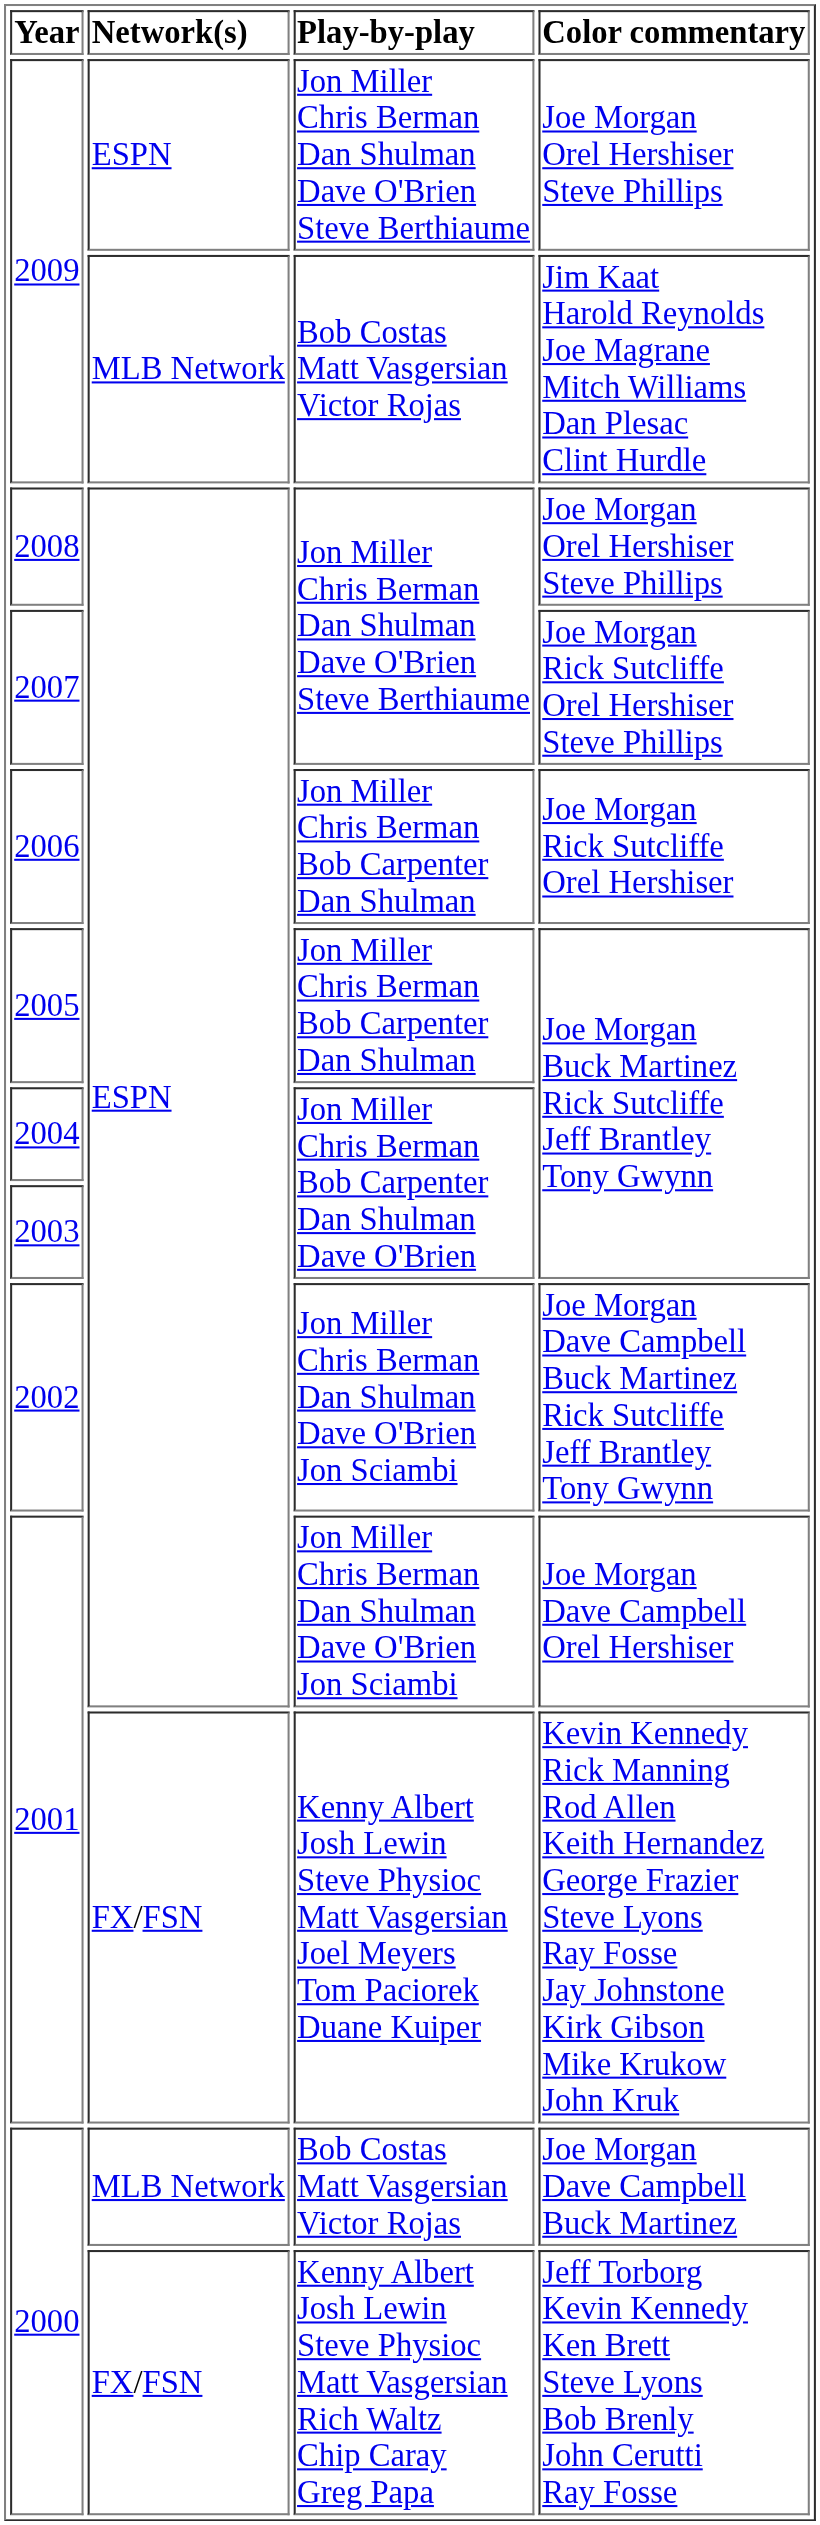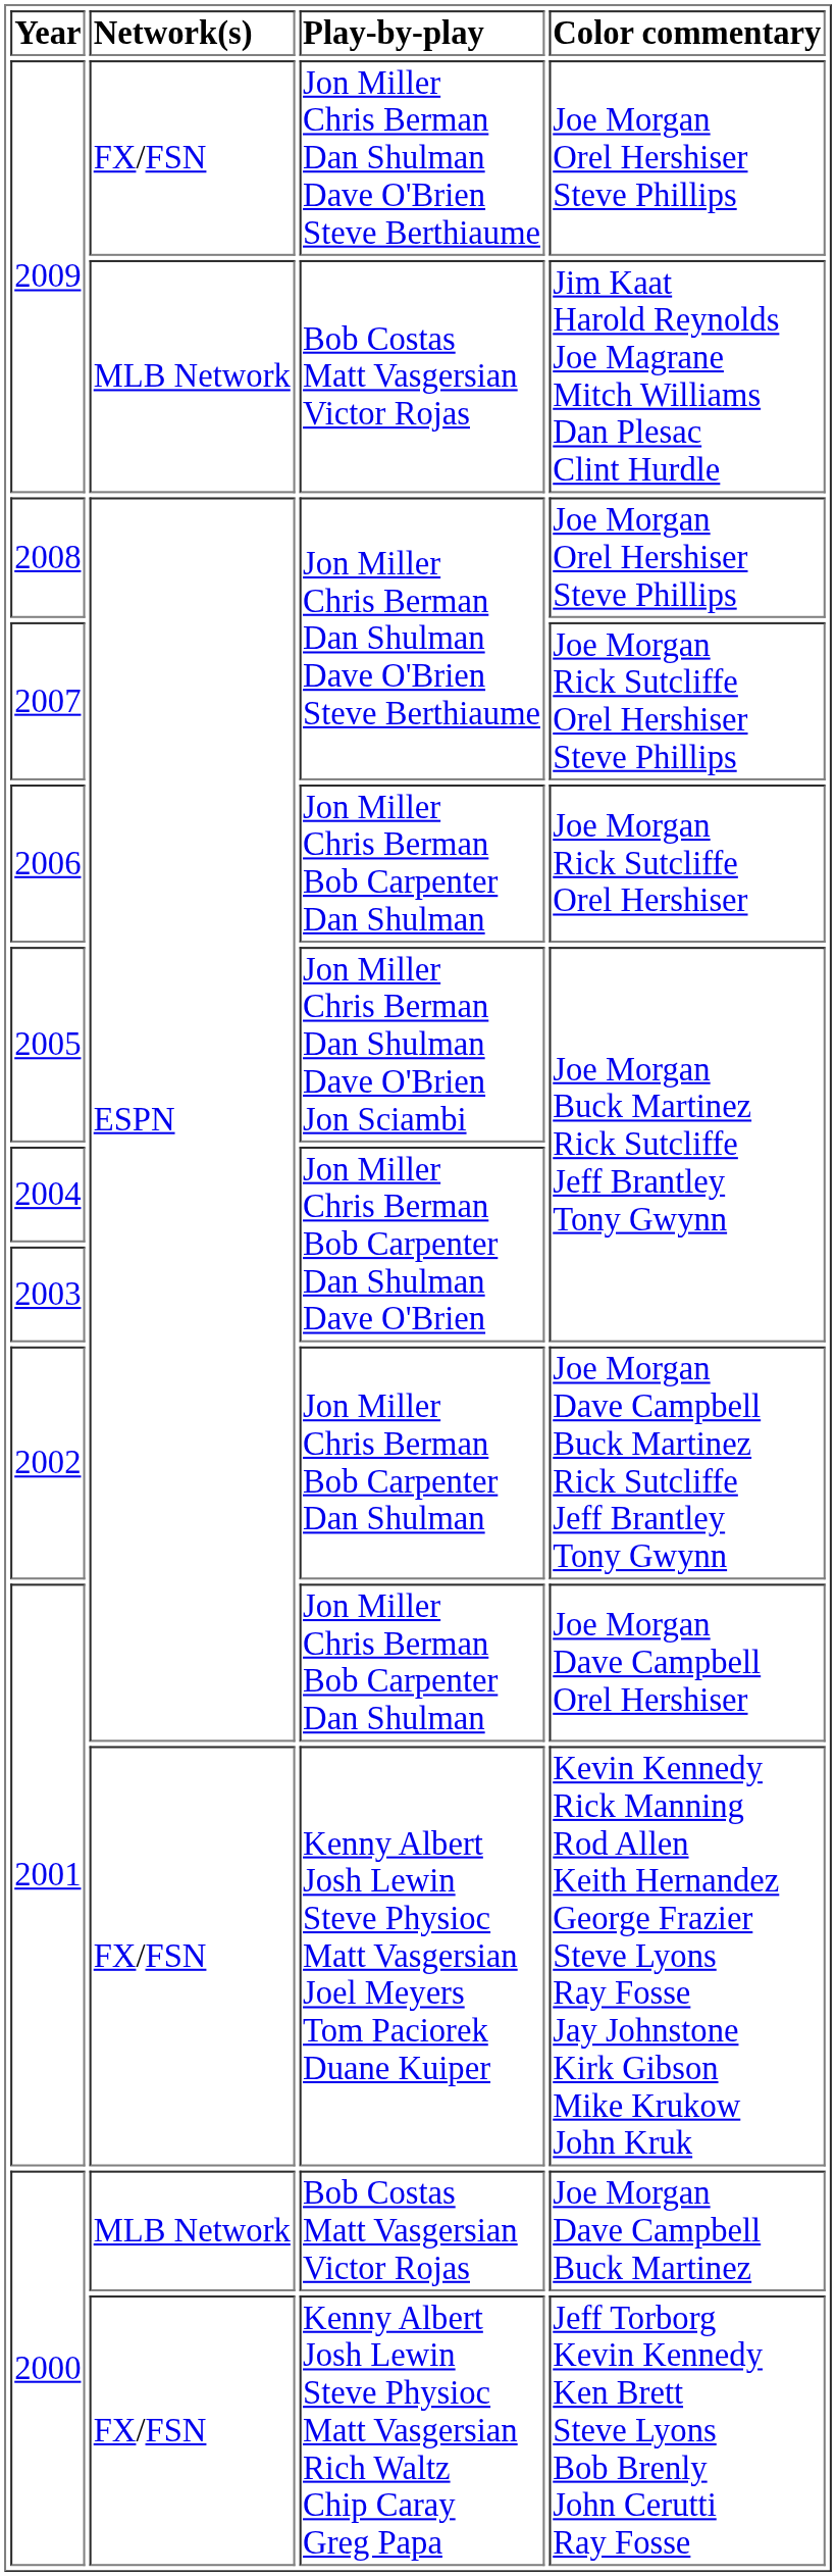2009 / Joe Morgan Orel Hershiser Steve Phillips | Network(s): ESPN -> FX/FSN
2005 | Play-by-play: Jon Miller Chris Berman Bob Carpenter Dan Shulman -> Jon Miller Chris Berman Dan Shulman Dave O'Brien Jon Sciambi
2002 | Play-by-play: Jon Miller Chris Berman Dan Shulman Dave O'Brien Jon Sciambi -> Jon Miller Chris Berman Bob Carpenter Dan Shulman
2001 / Joe Morgan Dave Campbell Orel Hershiser | Play-by-play: Jon Miller Chris Berman Dan Shulman Dave O'Brien Jon Sciambi -> Jon Miller Chris Berman Bob Carpenter Dan Shulman
